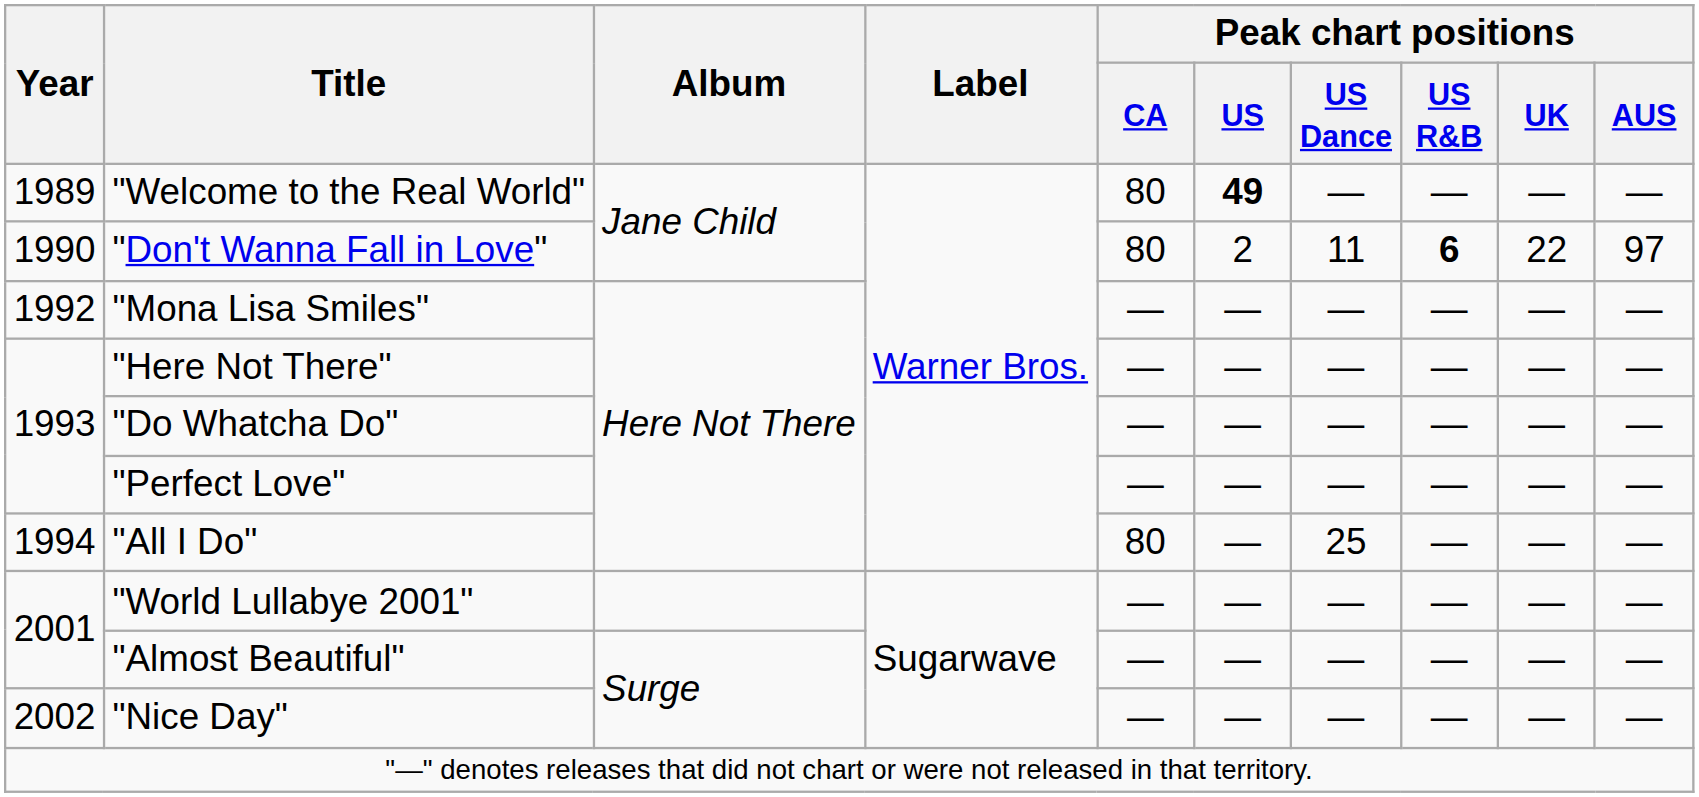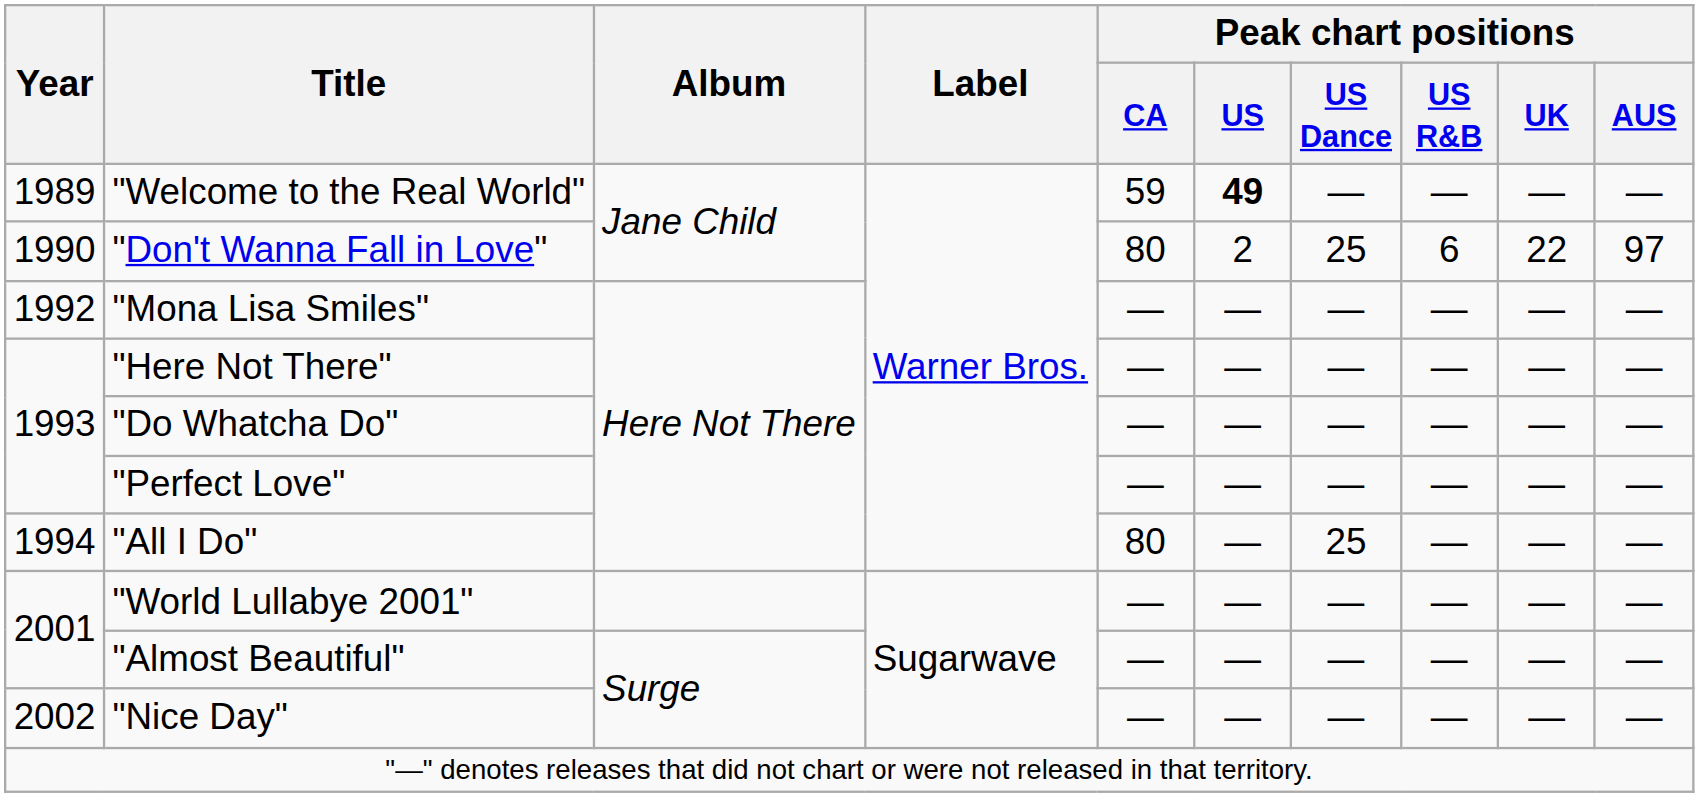"Welcome to the Real World" | Peak chart positions / CA: 80 -> 59
"Don't Wanna Fall in Love" | Peak chart positions / US Dance: 11 -> 25
"Don't Wanna Fall in Love" | Peak chart positions / US R&B: bold -> normal
